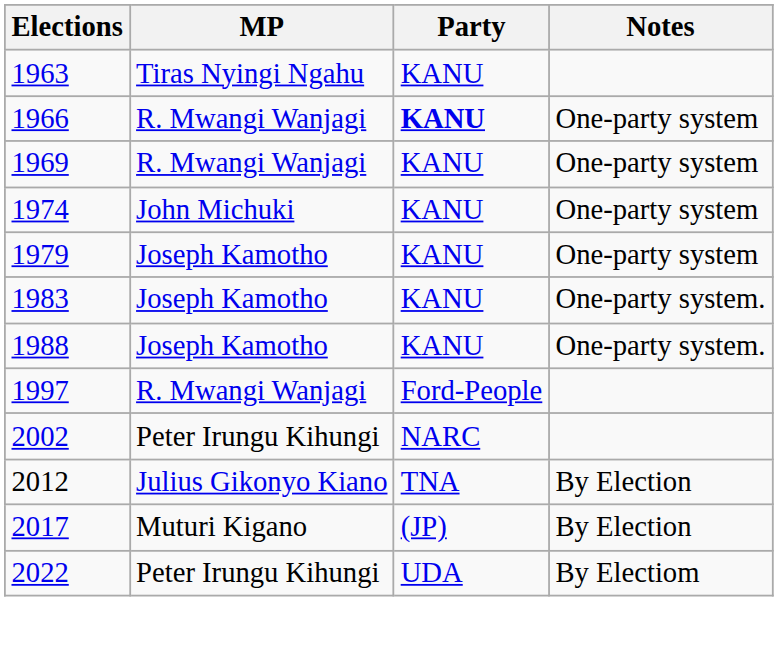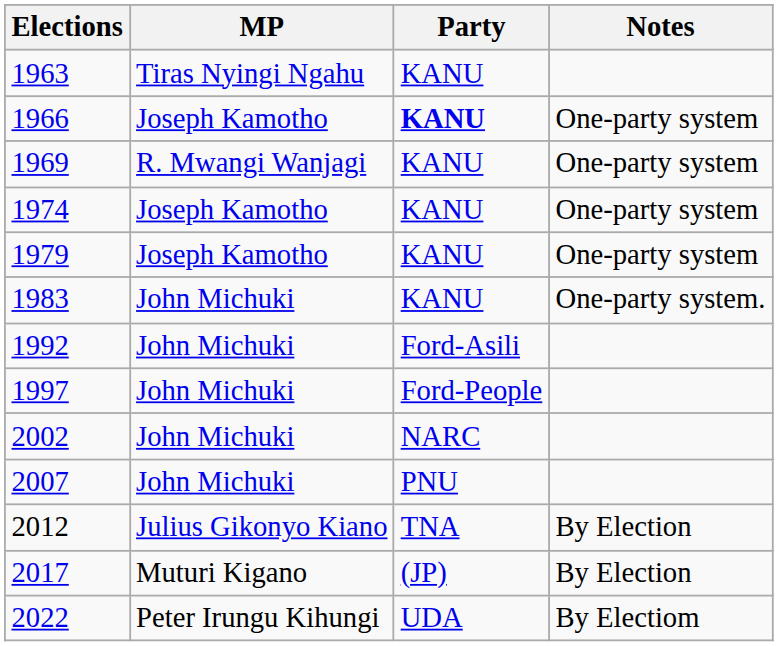1966 | MP: R. Mwangi Wanjagi -> Joseph Kamotho
1974 | MP: John Michuki -> Joseph Kamotho
1983 | MP: Joseph Kamotho -> John Michuki
- row: 1988 | Joseph Kamotho | KANU | One-party system.
+ row: 1992 | John Michuki | Ford-Asili
1997 | MP: R. Mwangi Wanjagi -> John Michuki
2002 | MP: Peter Irungu Kihungi -> John Michuki
+ row: 2007 | John Michuki | PNU
